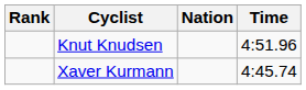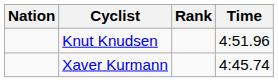columns swapped: Rank <-> Nation
